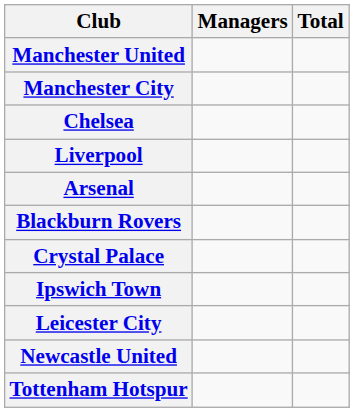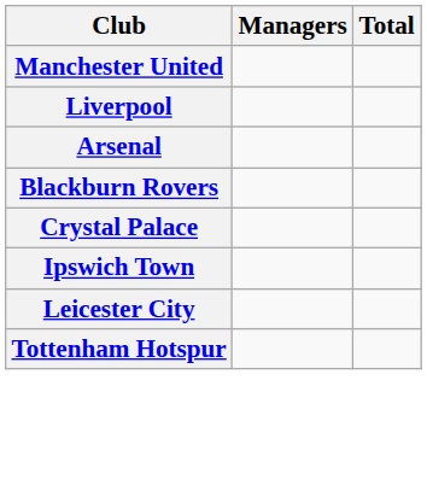- row: Manchester City
- row: Chelsea
- row: Newcastle United
